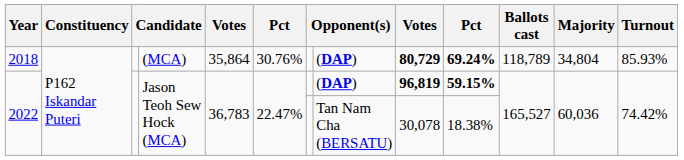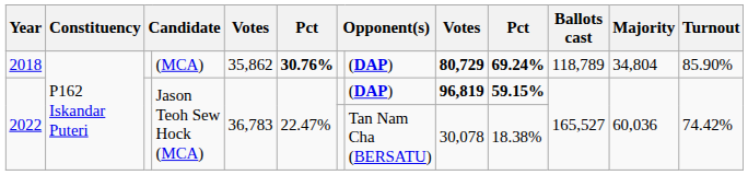2018 | column 5: 35,864 -> 35,862
2018 | column 6: normal -> bold
2018 | Turnout: 85.93% -> 85.90%
